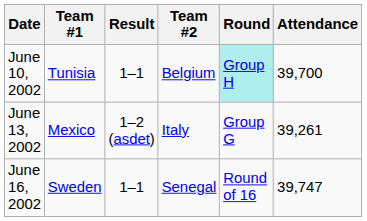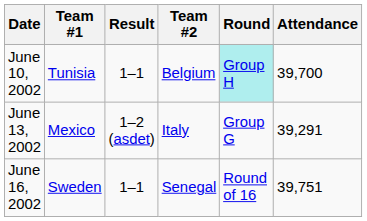June 13, 2002 | Attendance: 39,261 -> 39,291
June 16, 2002 | Attendance: 39,747 -> 39,751
